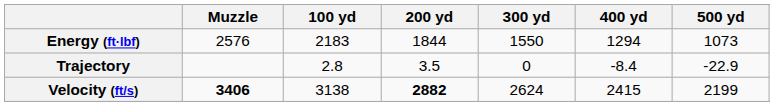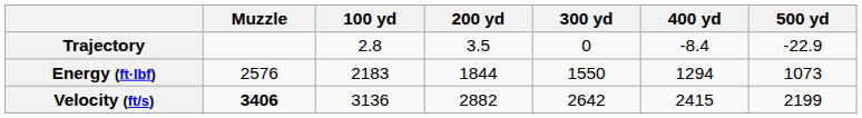rows swapped: Trajectory <-> Energy (ft·lbf)
Velocity (ft/s) | 100 yd: 3138 -> 3136
Velocity (ft/s) | 200 yd: bold -> normal
Velocity (ft/s) | 300 yd: 2624 -> 2642
